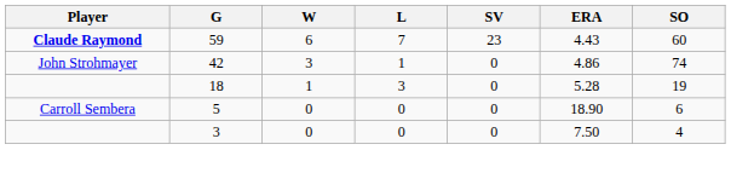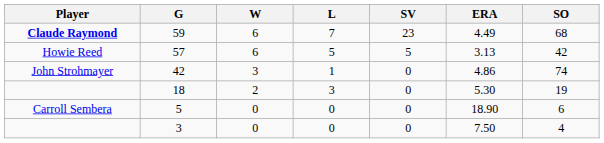59 | ERA: 4.43 -> 4.49
59 | SO: 60 -> 68
+ row: Howie Reed | 57 | 6 | 5 | 5 | 3.13 | 42
18 | W: 1 -> 2
18 | ERA: 5.28 -> 5.30
